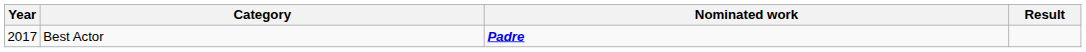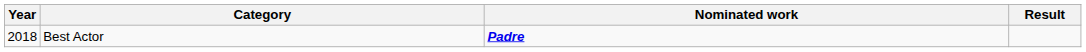Best Actor | Year: 2017 -> 2018
